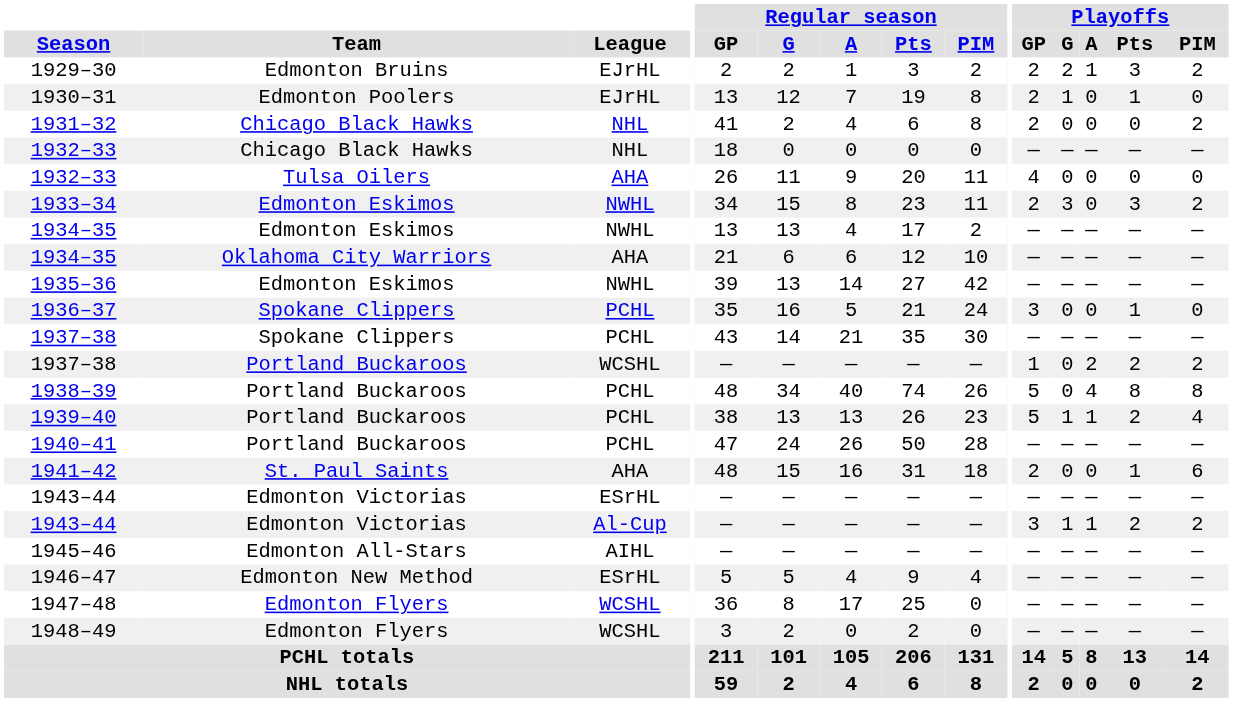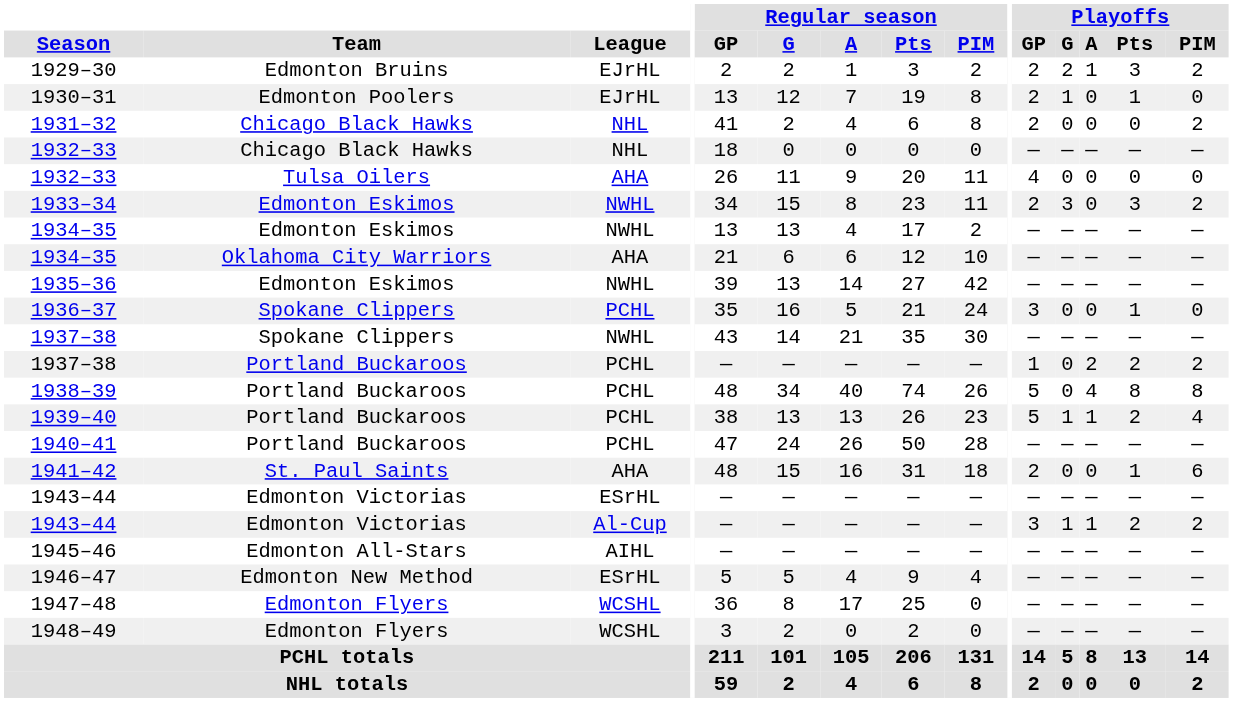1937–38 / Spokane Clippers | League: PCHL -> NWHL
1937–38 / Portland Buckaroos | League: WCSHL -> PCHL
